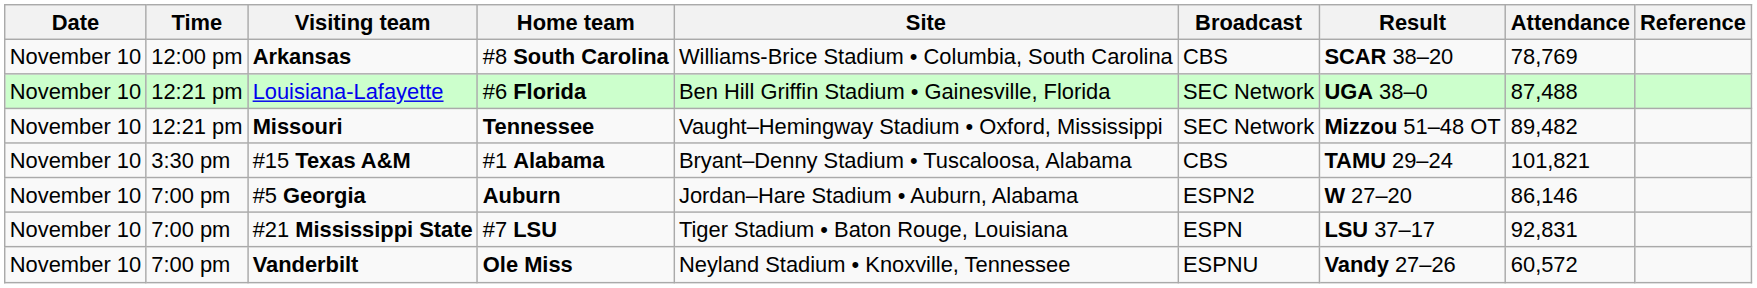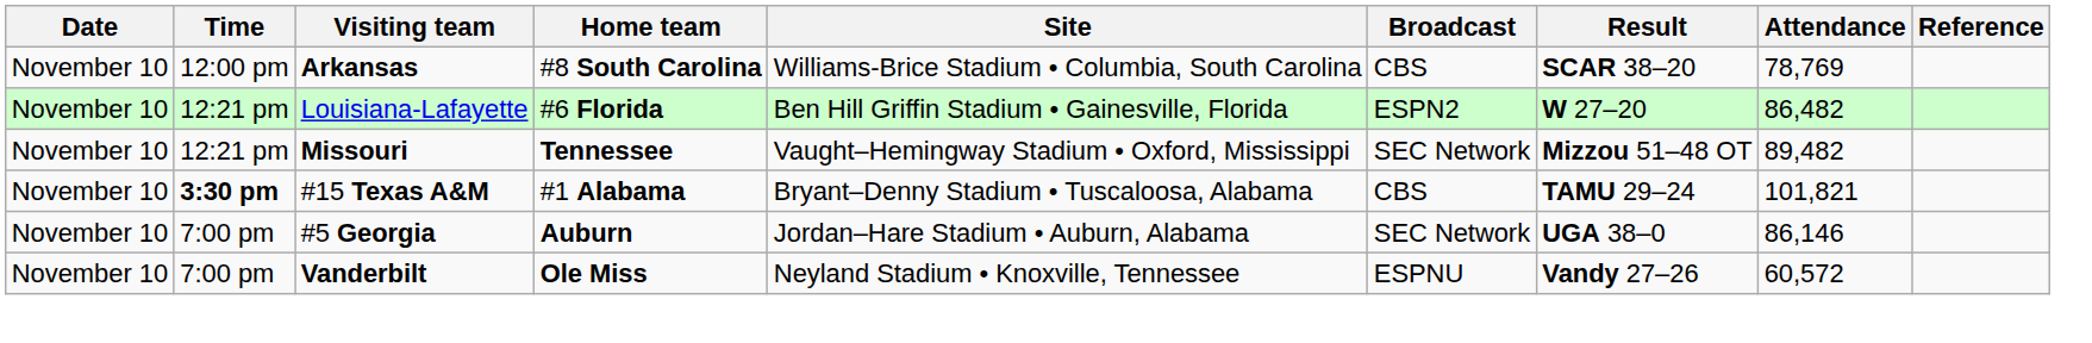Louisiana-Lafayette | Broadcast: SEC Network -> ESPN2
Louisiana-Lafayette | Result: UGA 38–0 -> W 27–20
Louisiana-Lafayette | Attendance: 87,488 -> 86,482
#15 Texas A&M | Time: normal -> bold
#5 Georgia | Broadcast: ESPN2 -> SEC Network
#5 Georgia | Result: W 27–20 -> UGA 38–0
- row: November 10 | 7:00 pm | #21 Mississippi State | #7 LSU | Tiger Stadium • Baton Rouge, Louisiana | ESPN | LSU 37–17 | 92,831
